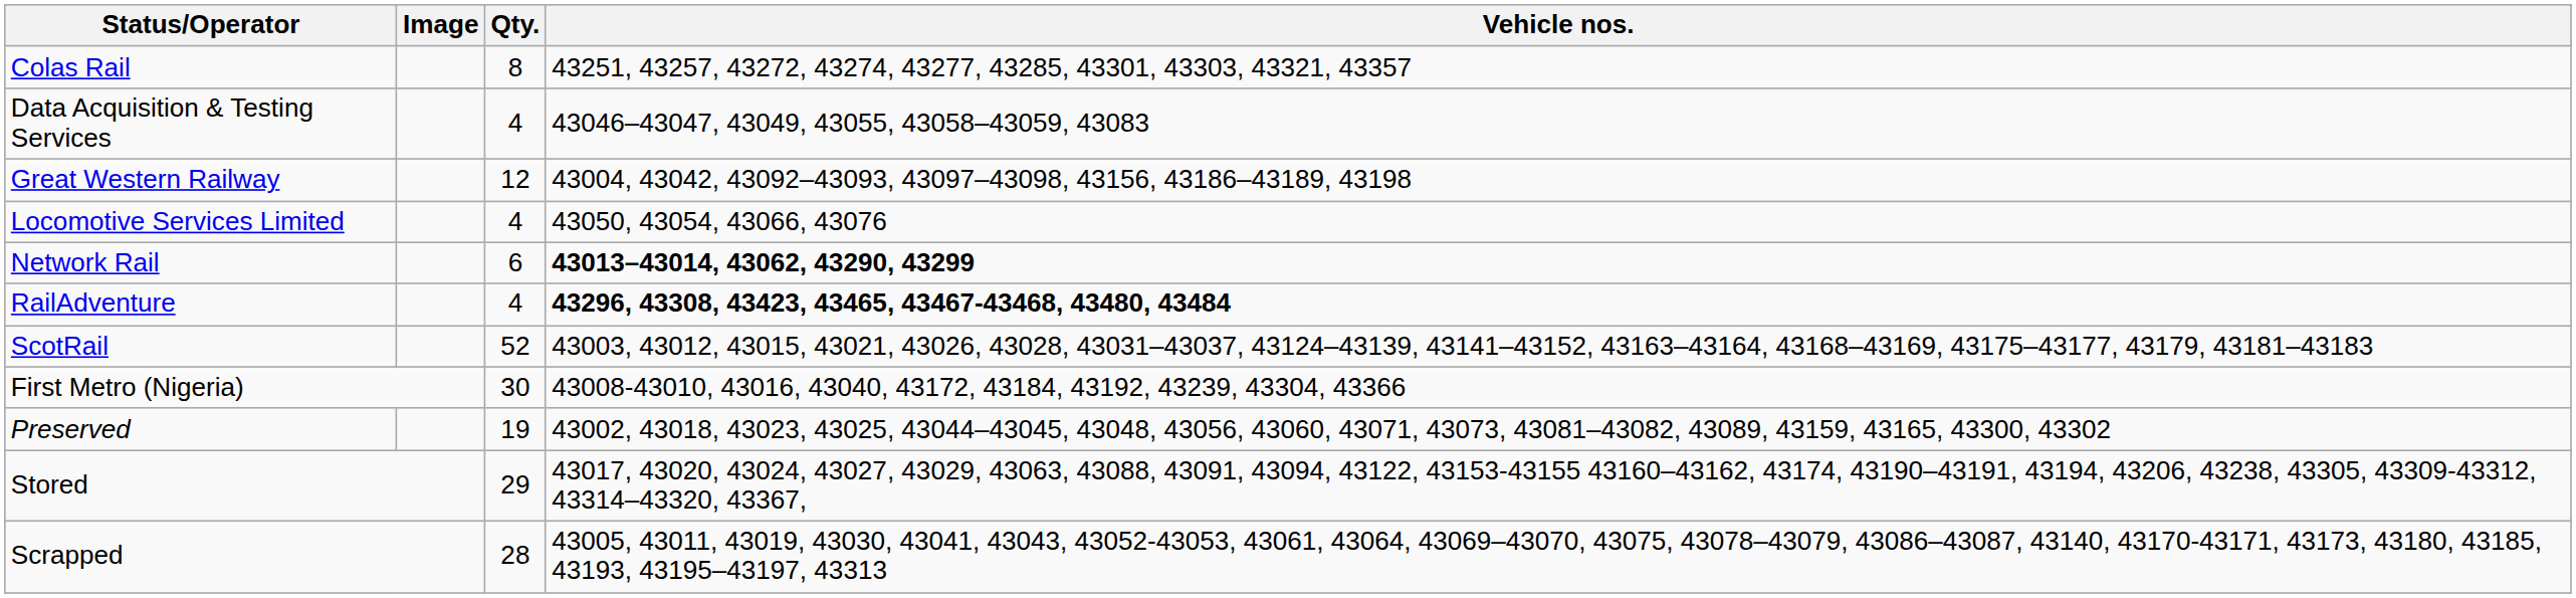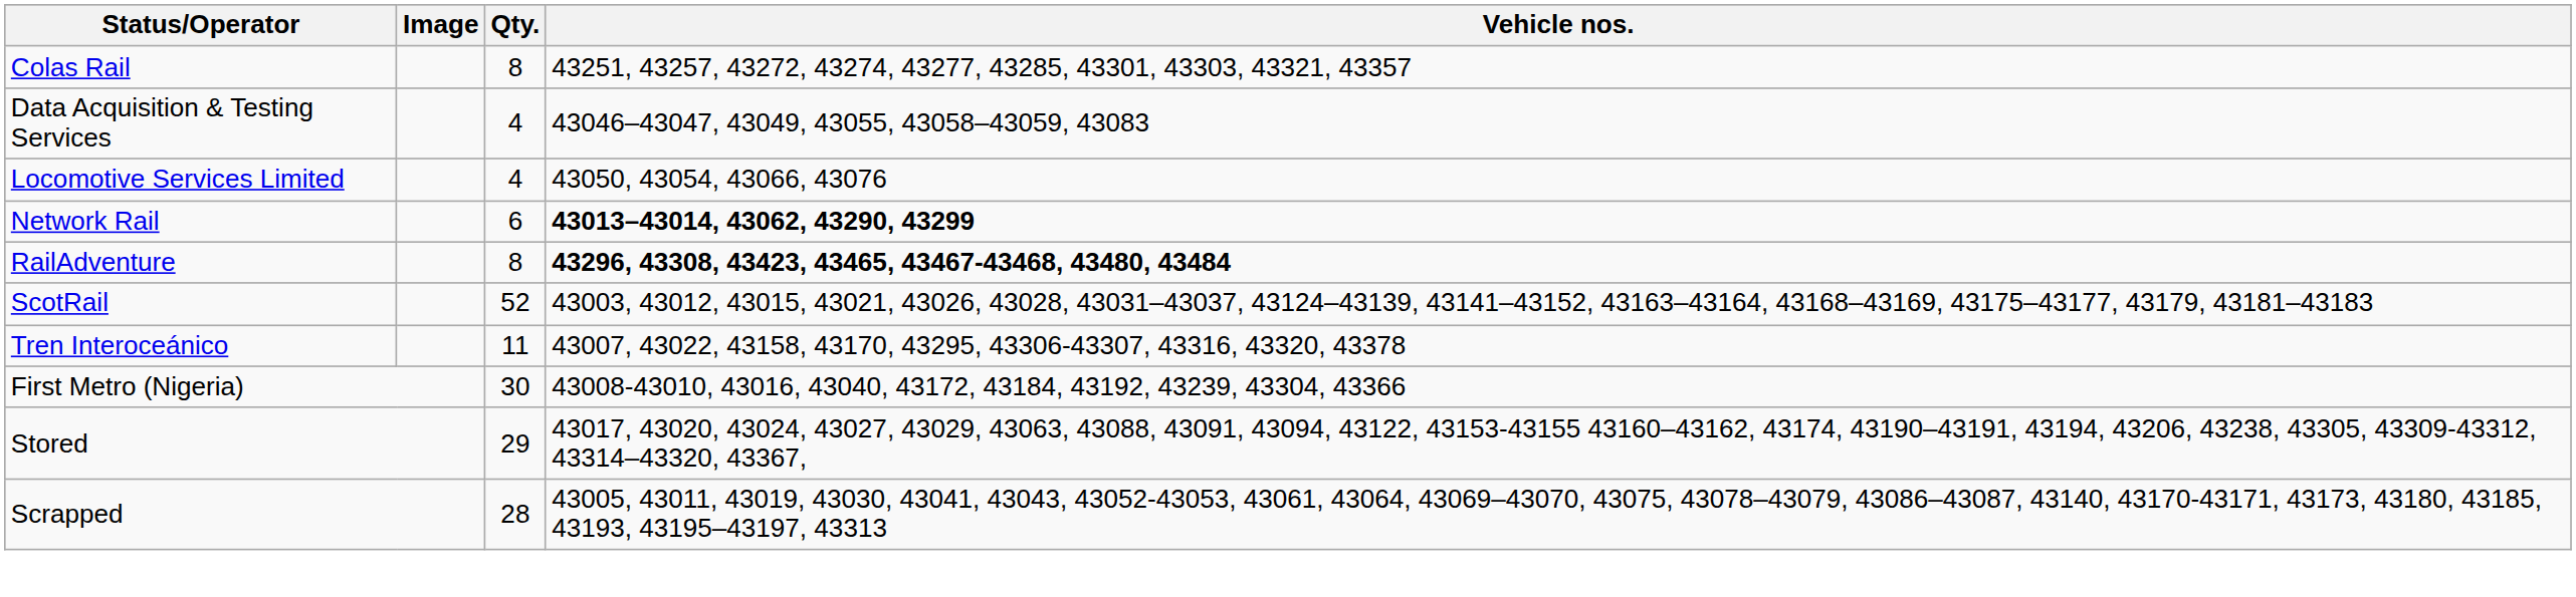- row: Great Western Railway | 12 | 43004, 43042, 43092–43093, 43097–43098, 43156, 43186–43189, 43198
RailAdventure | Qty.: 4 -> 8
+ row: Tren Interoceánico | 11 | 43007, 43022, 43158, 43170, 43295, 43306-43307, 43316, 43320, 43378
- row: Preserved | 19 | 43002, 43018, 43023, 43025, 43044–43045, 43048, 43056, 43060, 43071, 43073, 43081–43082, 43089, 43159, 43165, 43300, 43302
